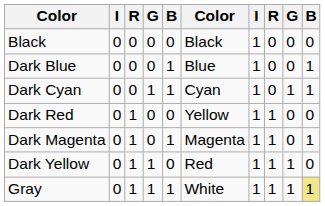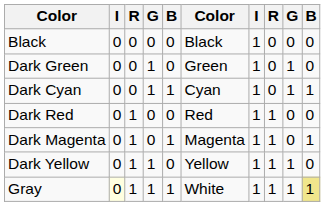- row: Dark Blue | 0 | 0 | 0 | 1 | Blue | 1 | 0 | 0 | 1
+ row: Dark Green | 0 | 0 | 1 | 0 | Green | 1 | 0 | 1 | 0
Dark Red | column 6: Yellow -> Red
Dark Yellow | column 6: Red -> Yellow
Gray | column 2: no background -> lightyellow background
